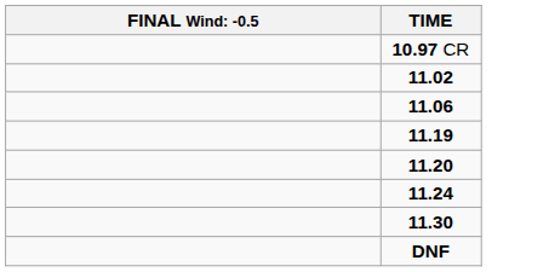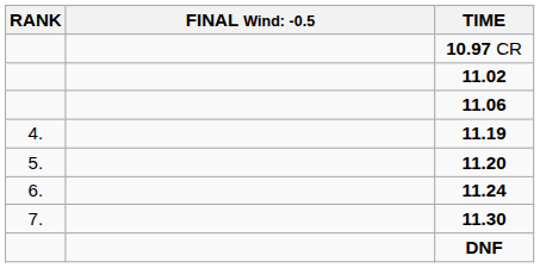+ column: RANK | 4. | 5. | 6. | 7.
